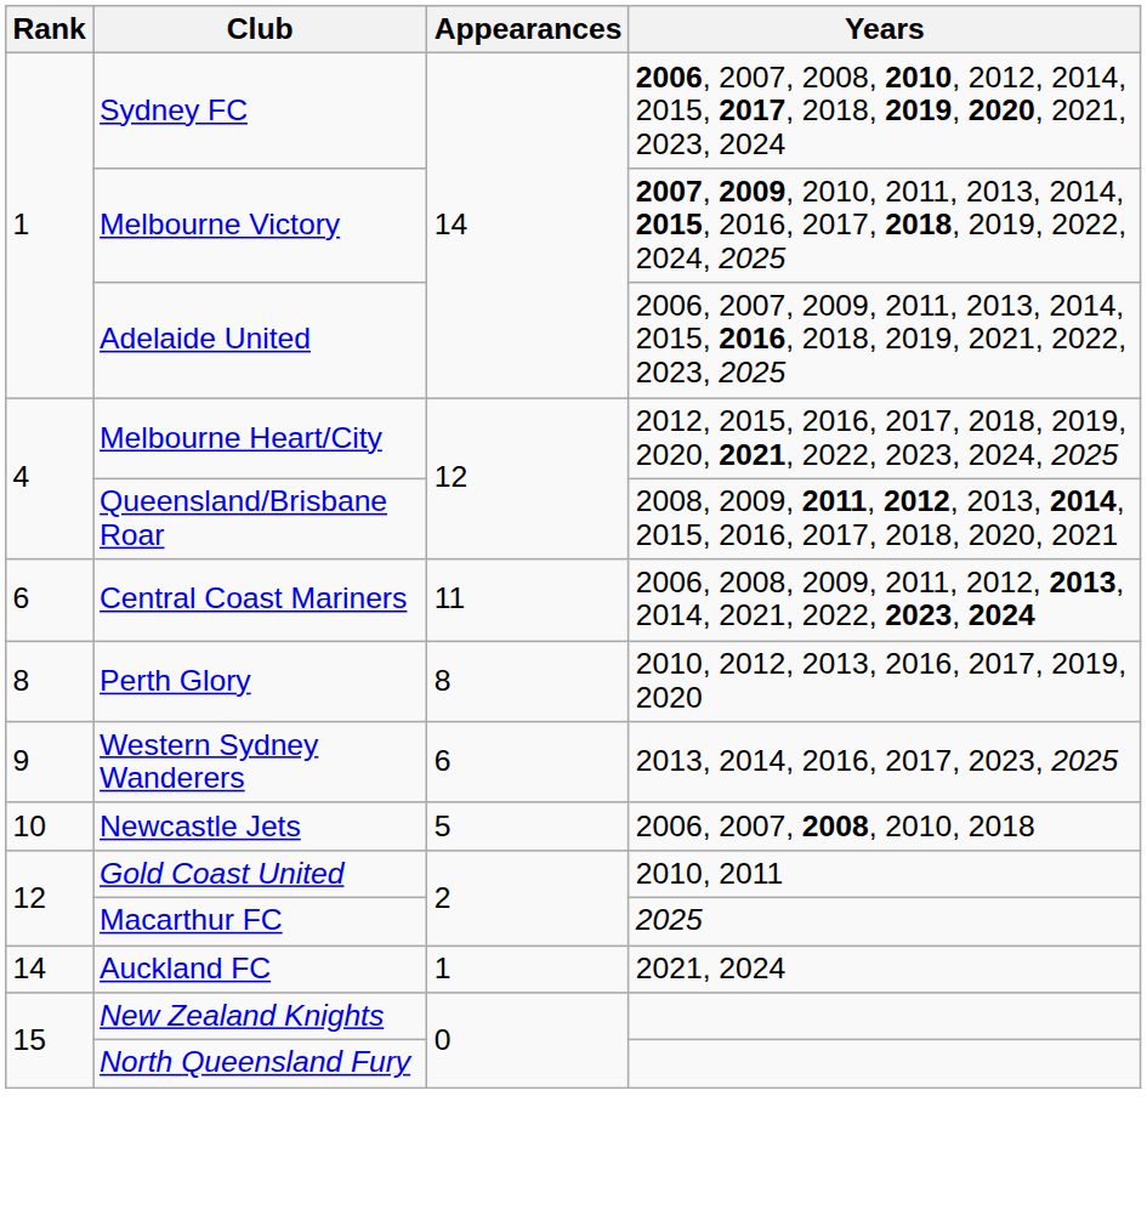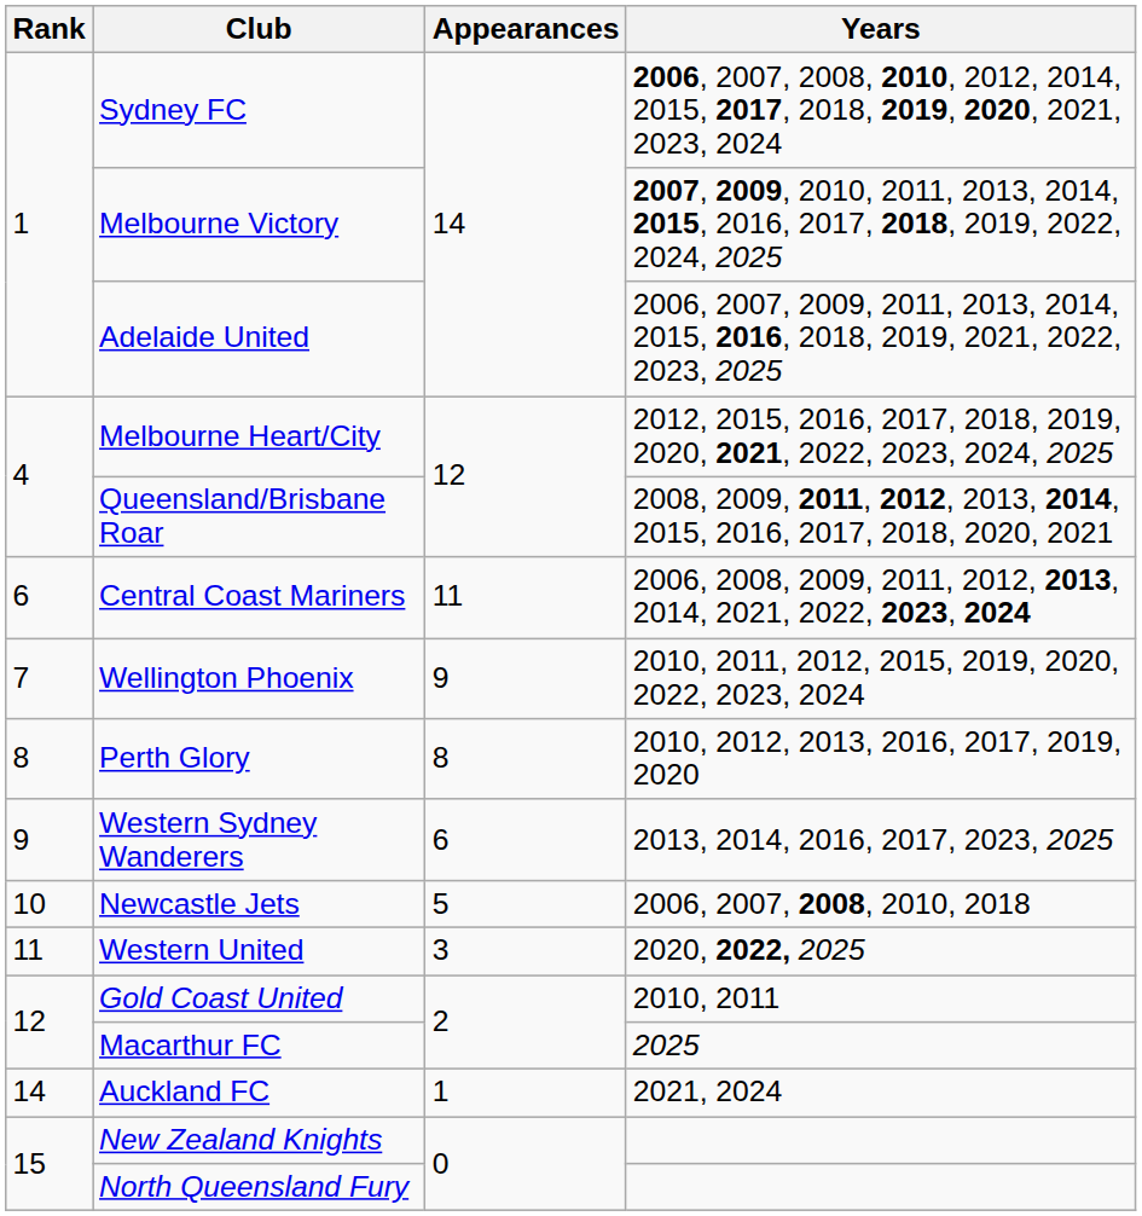+ row: 7 | Wellington Phoenix | 9 | 2010, 2011, 2012, 2015, 2019, 2020, 2022, 2023, 2024
+ row: 11 | Western United | 3 | 2020, 2022, 2025
